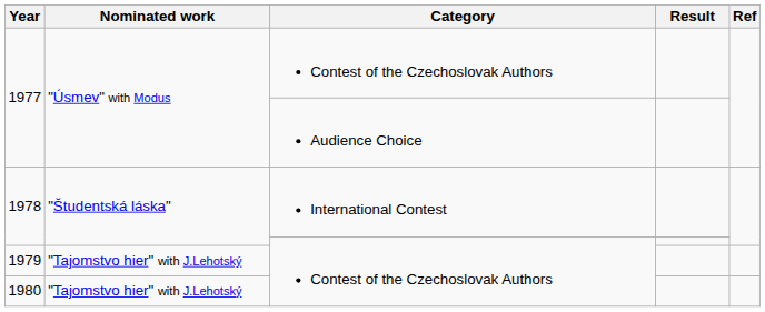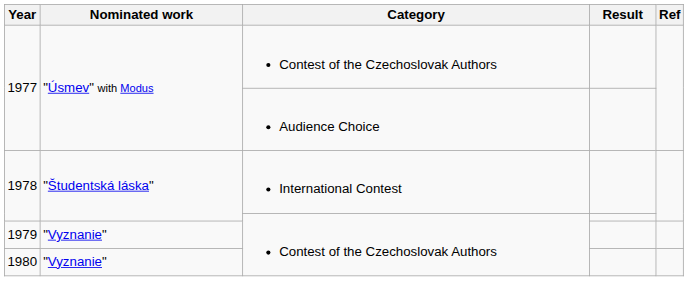1979 | Nominated work: "Tajomstvo hier" with J.Lehotský -> "Vyznanie"
1980 | Nominated work: "Tajomstvo hier" with J.Lehotský -> "Vyznanie"
